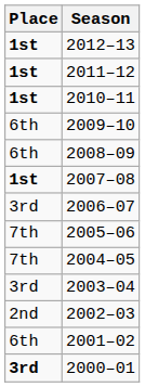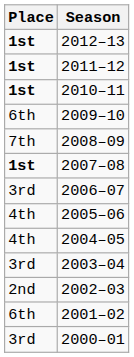2008–09 | Place: 6th -> 7th
2005–06 | Place: 7th -> 4th
2004–05 | Place: 7th -> 4th
2000–01 | Place: bold -> normal
